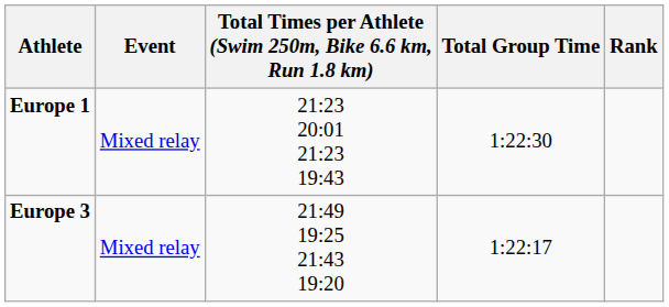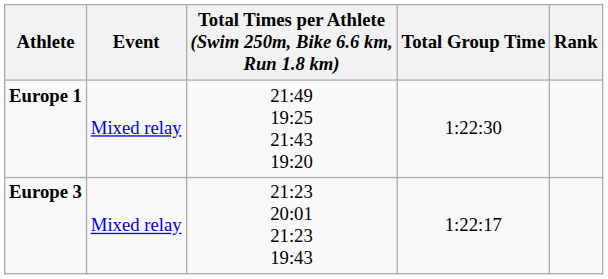Europe 1 | Total Times per Athlete (Swim 250m, Bike 6.6 km, Run 1.8 km): 21:23 20:01 21:23 19:43 -> 21:49 19:25 21:43 19:20
Europe 3 | Total Times per Athlete (Swim 250m, Bike 6.6 km, Run 1.8 km): 21:49 19:25 21:43 19:20 -> 21:23 20:01 21:23 19:43
